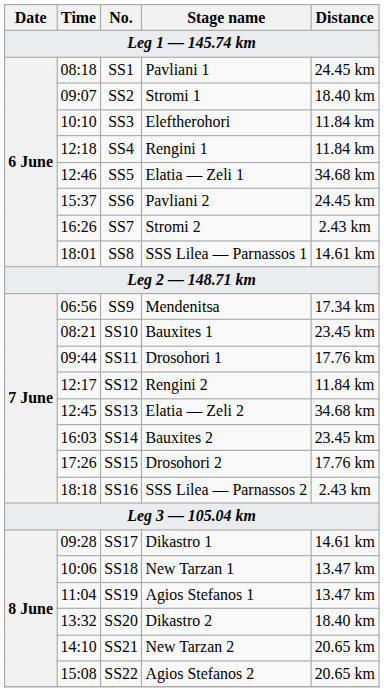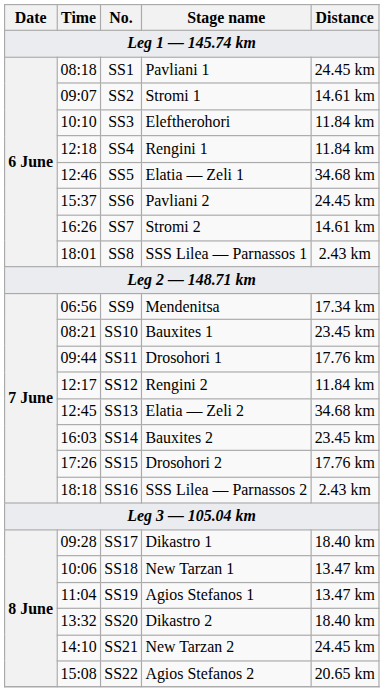SS2 | Distance: 18.40 km -> 14.61 km
SS7 | Distance: 2.43 km -> 14.61 km
SS8 | Distance: 14.61 km -> 2.43 km
SS17 | Distance: 14.61 km -> 18.40 km
SS21 | Distance: 20.65 km -> 24.45 km
